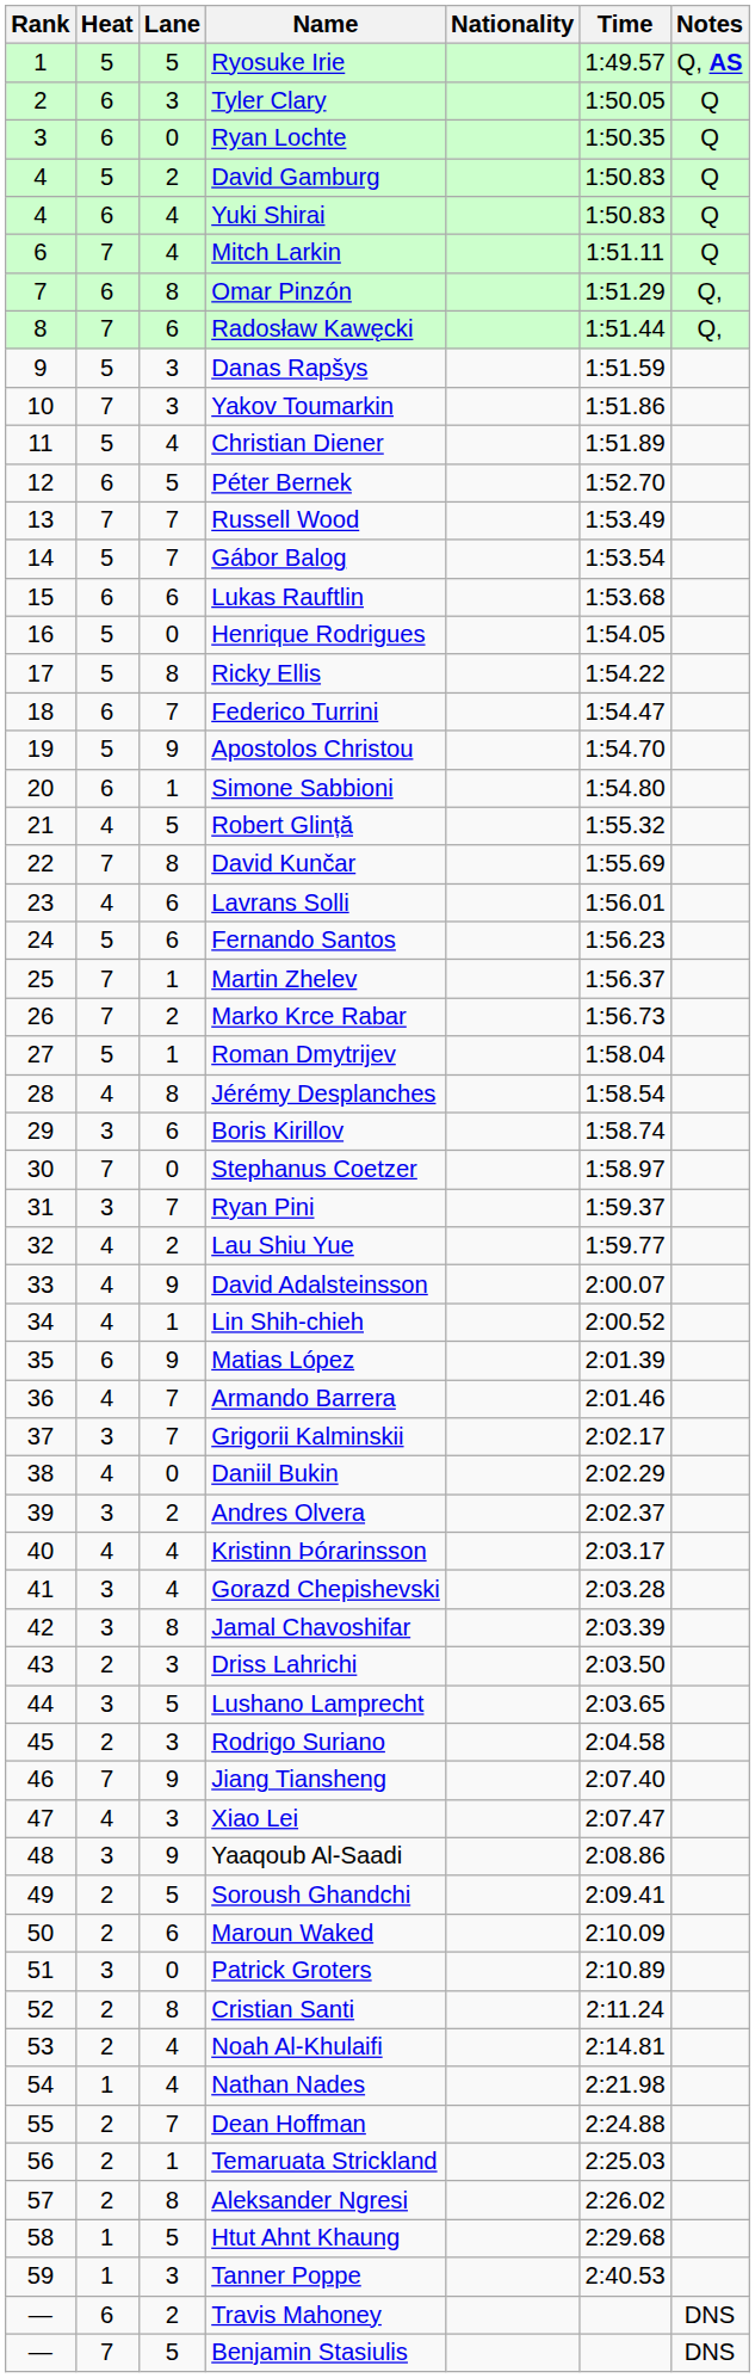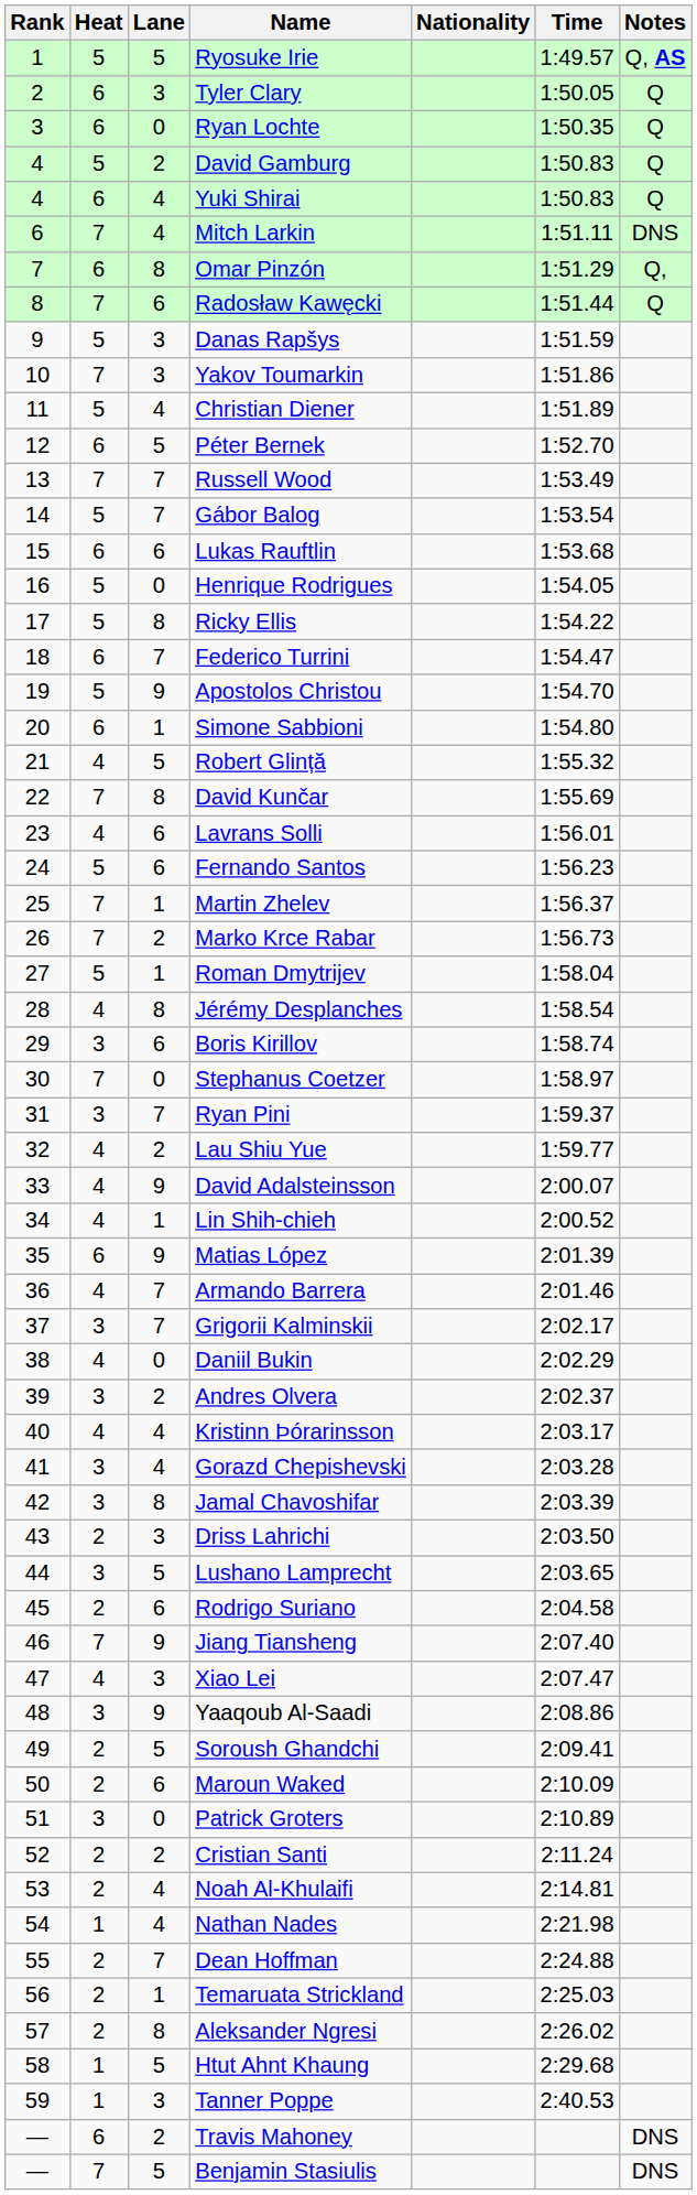Mitch Larkin | Notes: Q -> DNS
Radosław Kawęcki | Notes: Q, -> Q
Rodrigo Suriano | Lane: 3 -> 6
Cristian Santi | Lane: 8 -> 2
